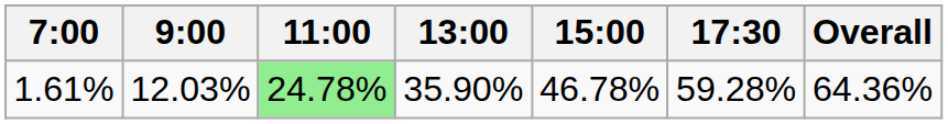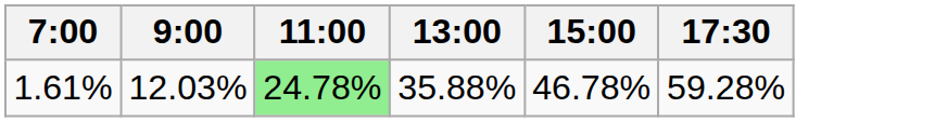- column: Overall | 64.36%
1.61% | 13:00: 35.90% -> 35.88%
